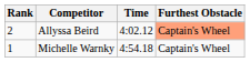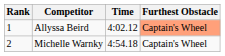Allyssa Beird | Rank: 2 -> 1
Michelle Warnky | Rank: 1 -> 2
